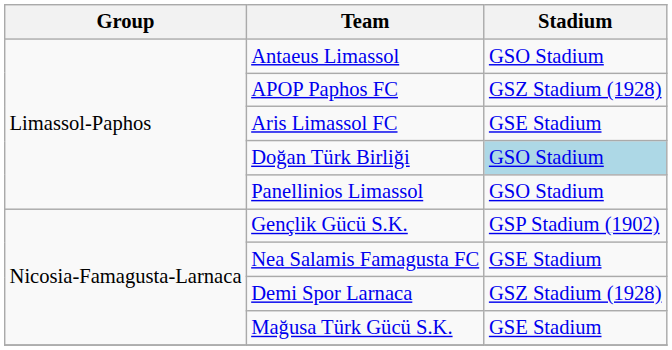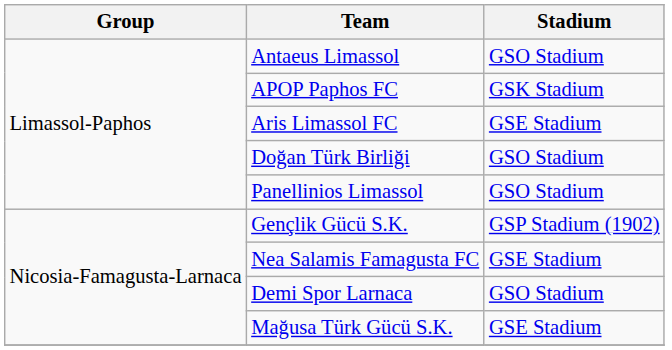APOP Paphos FC | Stadium: GSZ Stadium (1928) -> GSK Stadium
Doğan Türk Birliği | Stadium: lightblue background -> no background
Demi Spor Larnaca | Stadium: GSZ Stadium (1928) -> GSO Stadium
